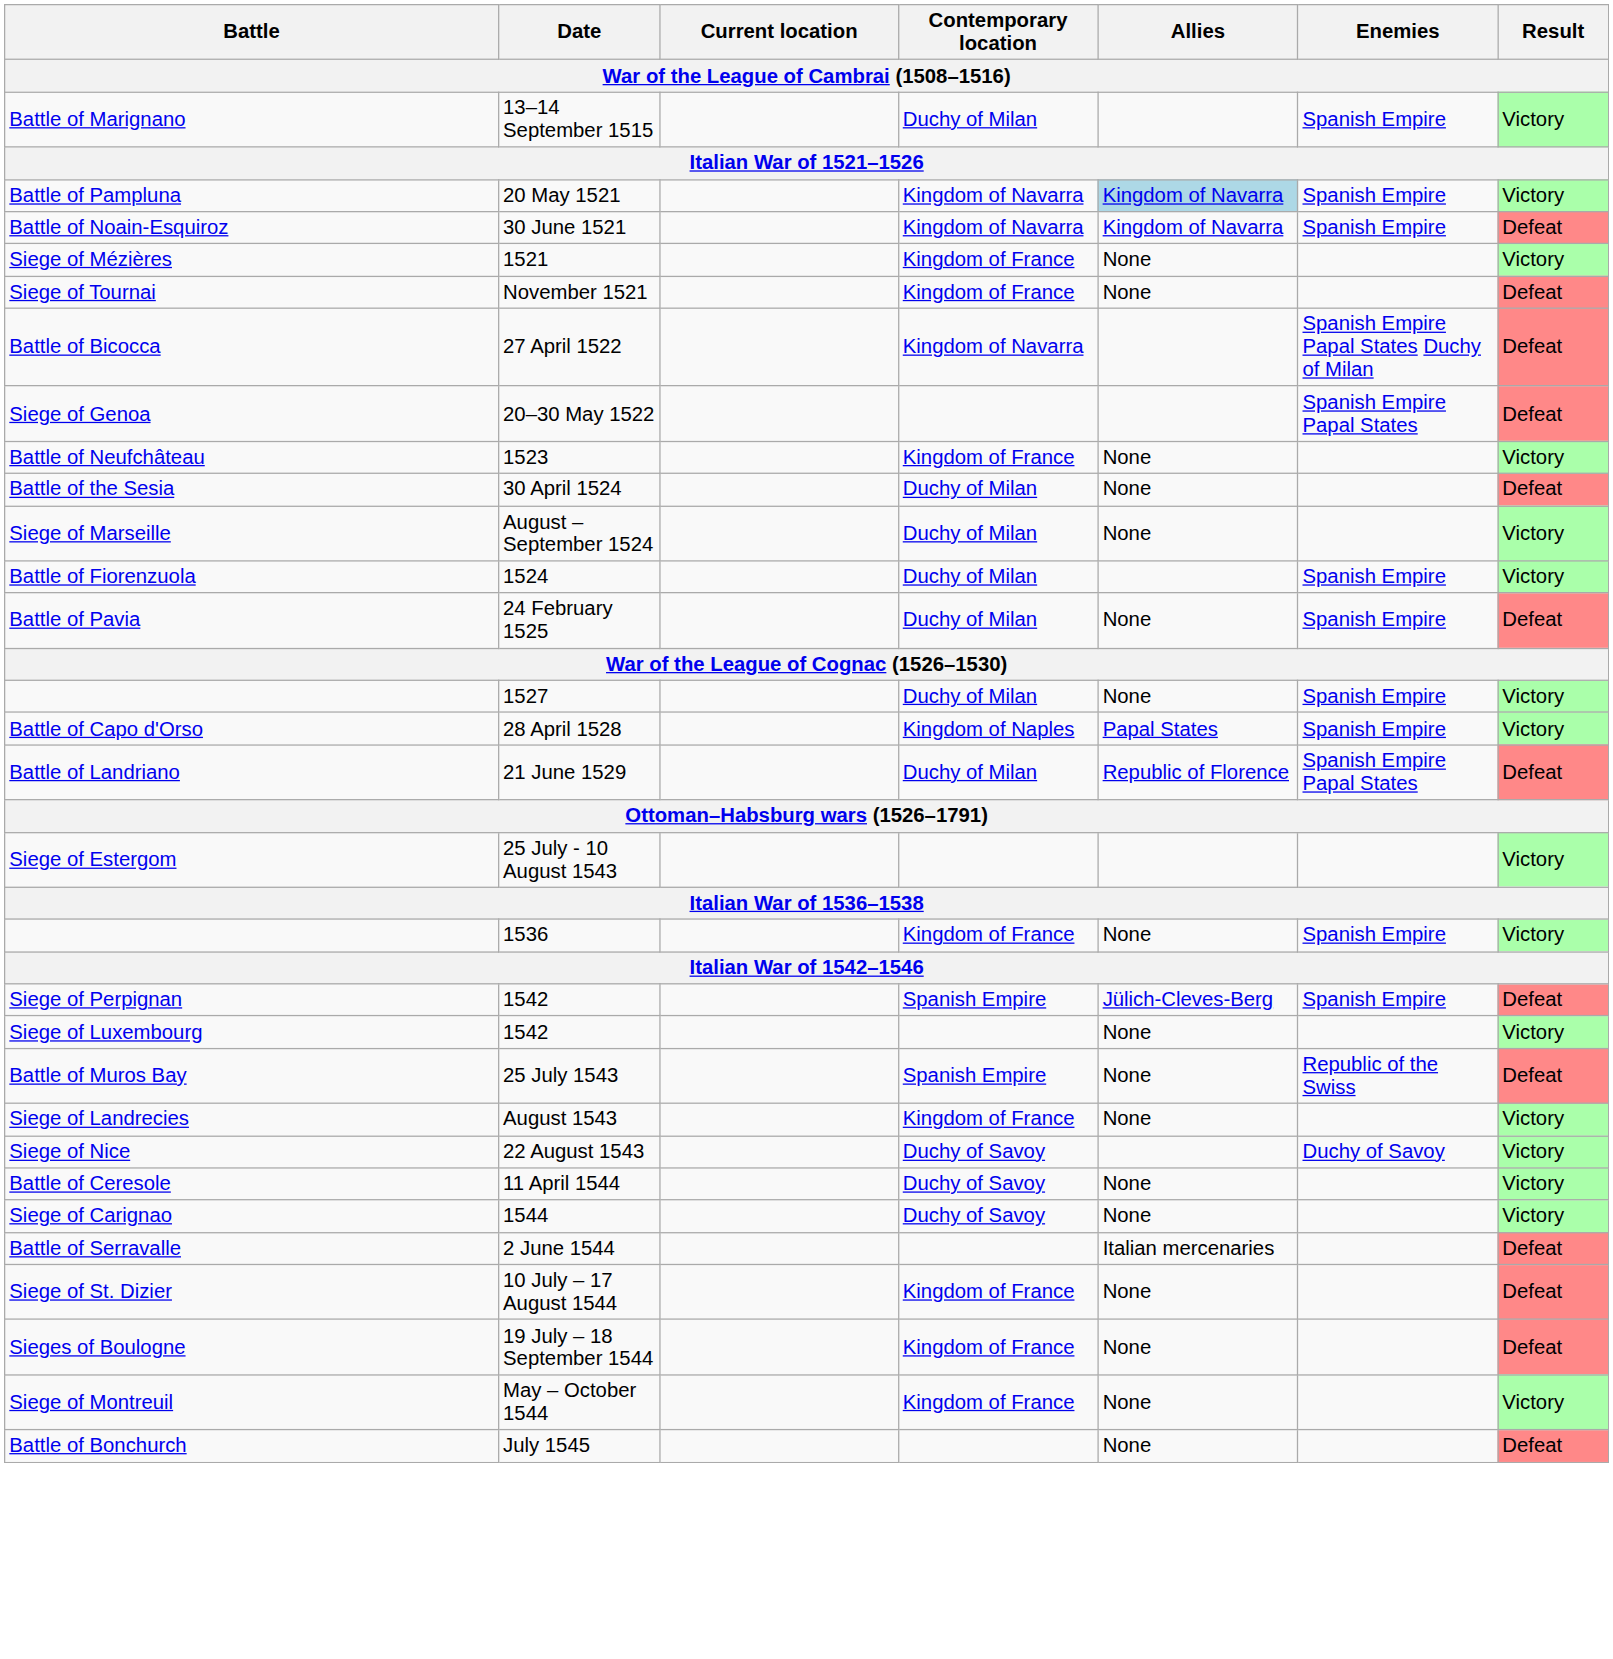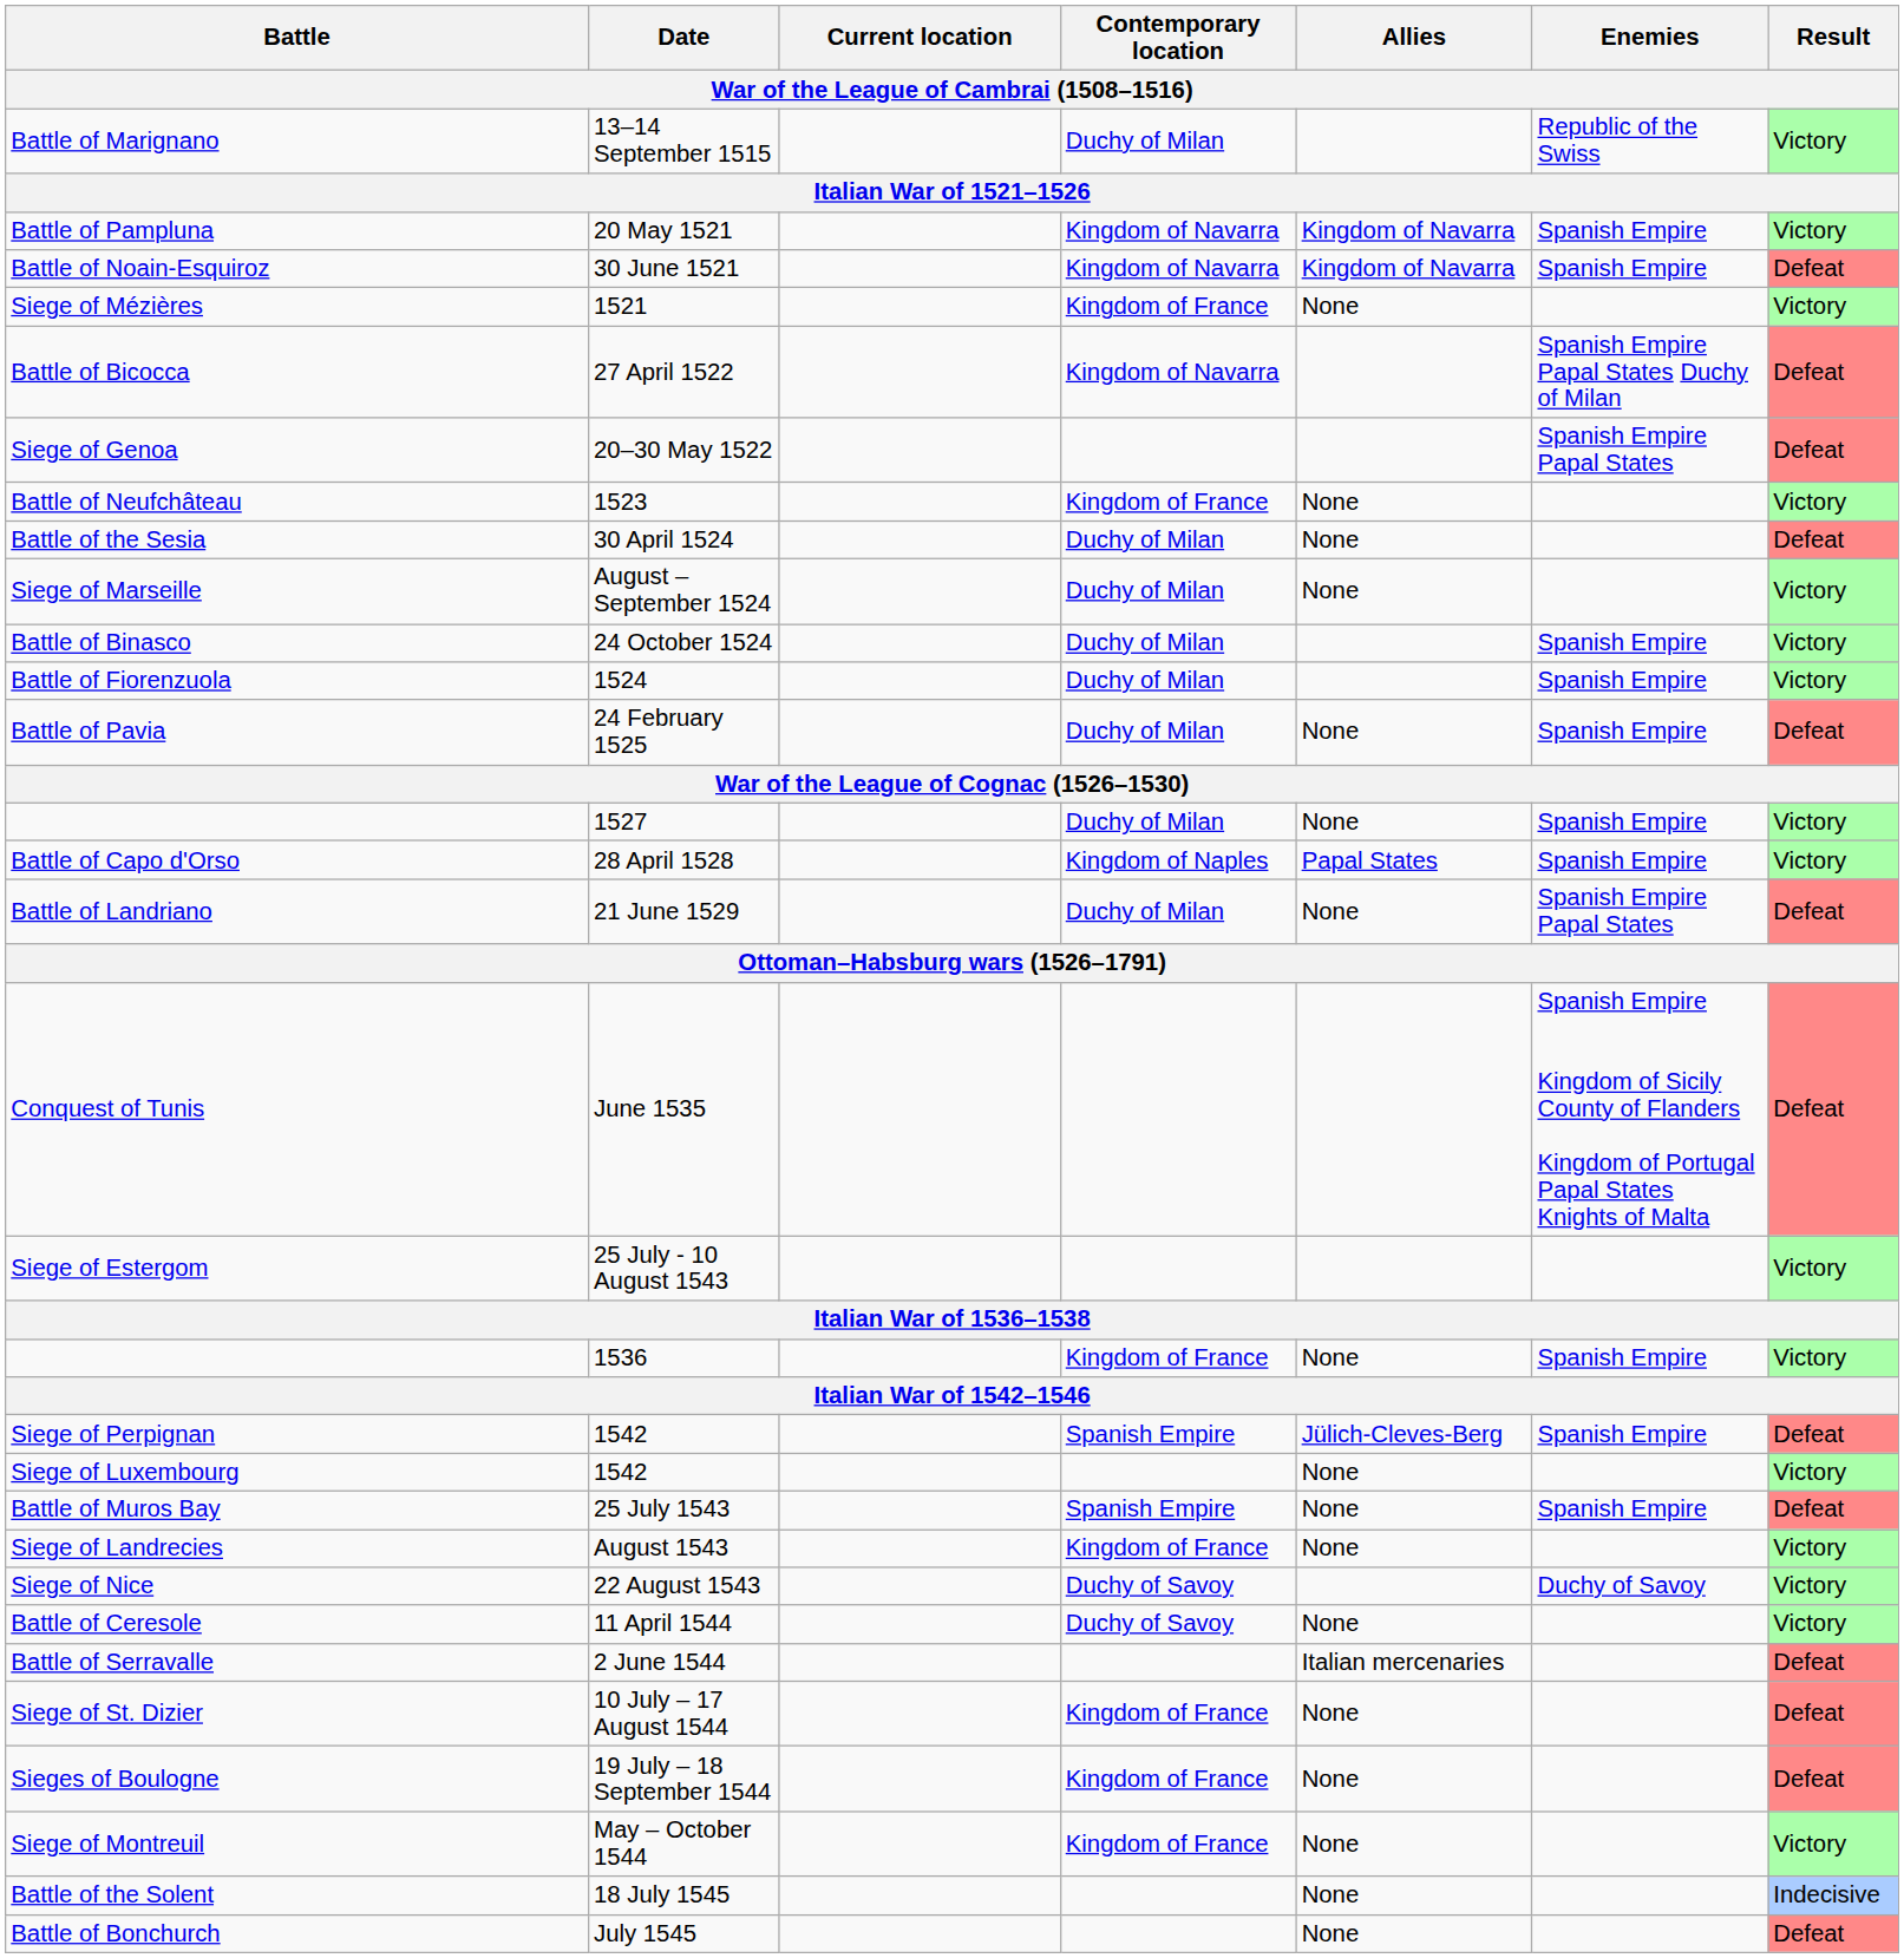Battle of Marignano | Enemies: Spanish Empire -> Republic of the Swiss
Battle of Pampluna | Allies: lightblue background -> no background
- row: Siege of Tournai | November 1521 | Kingdom of France | None | Defeat
+ row: Battle of Binasco | 24 October 1524 | Duchy of Milan | Spanish Empire | Victory
Battle of Landriano | Allies: Republic of Florence -> None
+ row: Conquest of Tunis | June 1535 | Spanish Empire Kingdom of Sicily County of Flanders Kingdom of Portugal Papal States Knights of Malta | Defeat
Battle of Muros Bay | Enemies: Republic of the Swiss -> Spanish Empire
- row: Siege of Carignao | 1544 | Duchy of Savoy | None | Victory
+ row: Battle of the Solent | 18 July 1545 | None | Indecisive
